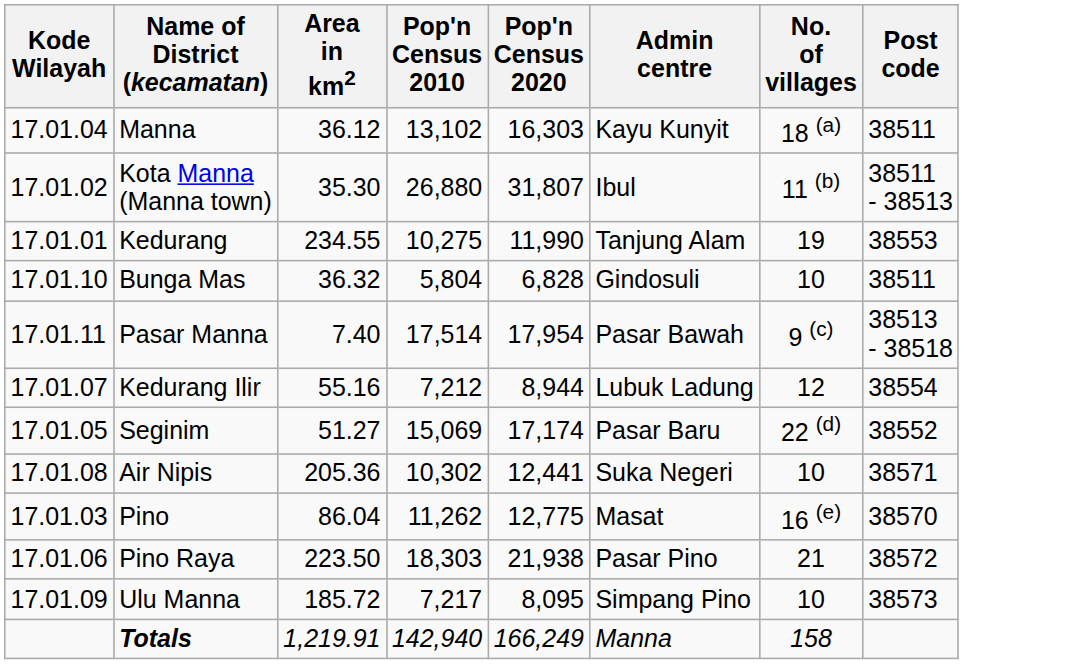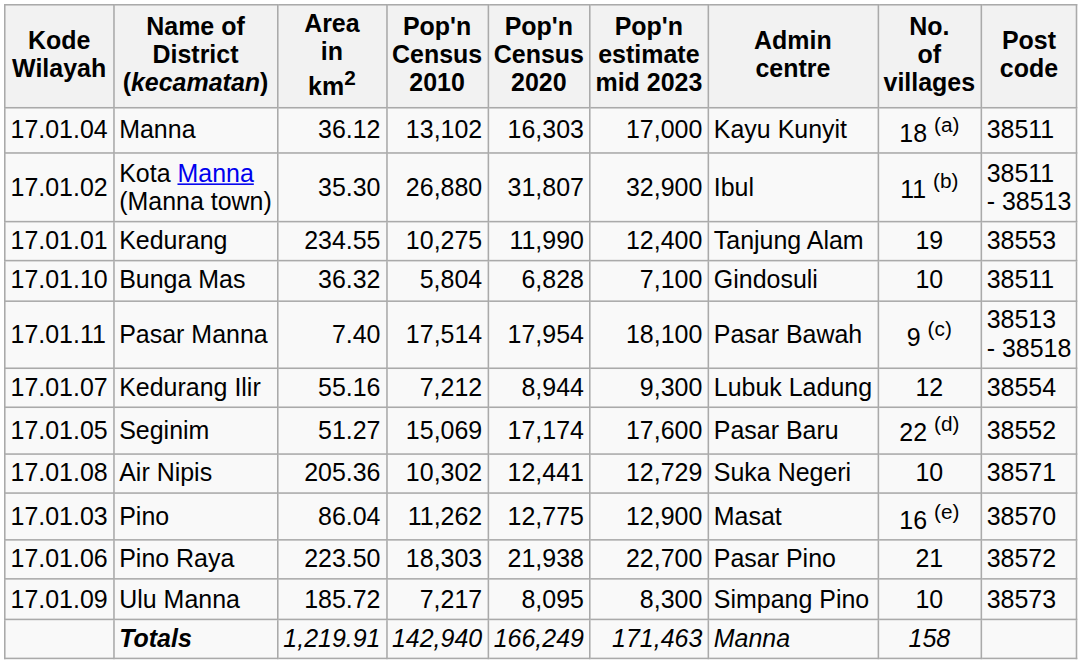+ column: Pop'n estimate mid 2023 | 17,000 | 32,900 | 12,400 | 7,100 | 18,100 | 9,300 | 17,600 | 12,729 | 12,900 | 22,700 | 8,300 | 171,463
